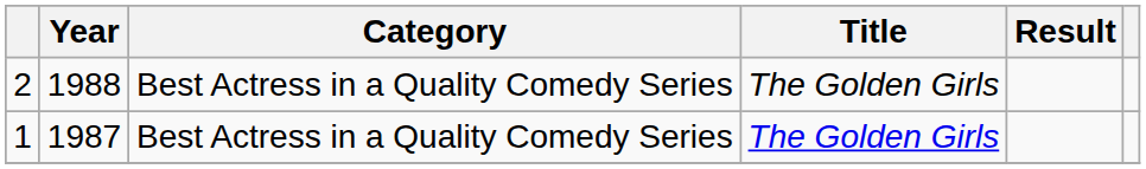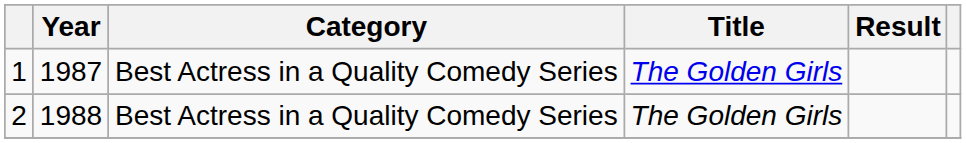rows swapped: 1 <-> 2
